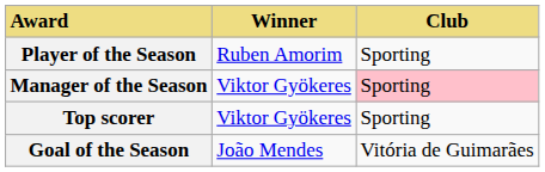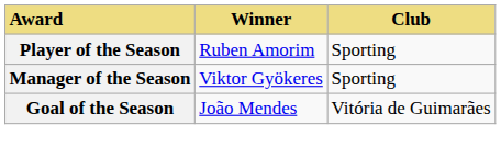Manager of the Season | Club: pink background -> no background
- row: Top scorer | Viktor Gyökeres | Sporting
